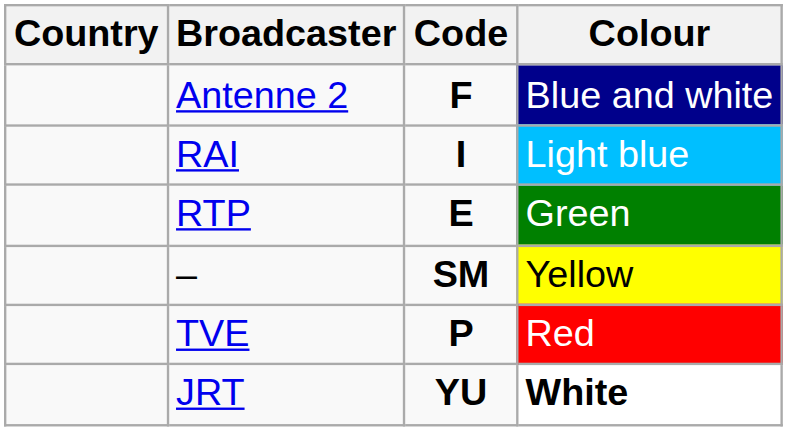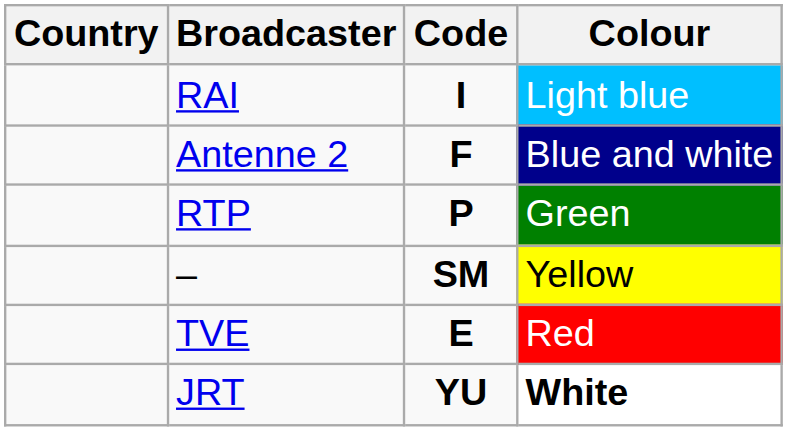rows swapped: Antenne 2 <-> RAI
RTP | Code: E -> P
TVE | Code: P -> E
